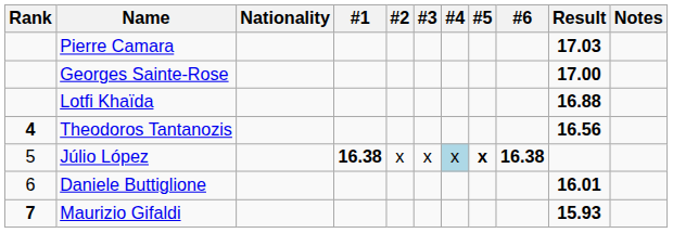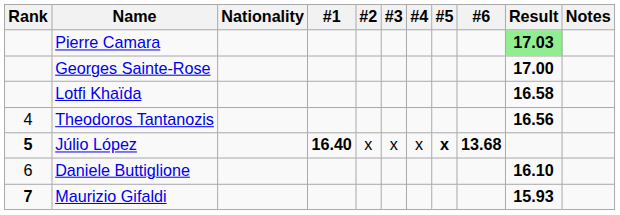Pierre Camara | Result: no background -> lightgreen background
Lotfi Khaïda | Result: 16.88 -> 16.58
Theodoros Tantanozis | Rank: bold -> normal
Júlio López | Rank: normal -> bold
Júlio López | #1: 16.38 -> 16.40
Júlio López | #4: lightblue background -> no background
Júlio López | #6: 16.38 -> 13.68
Daniele Buttiglione | Result: 16.01 -> 16.10
